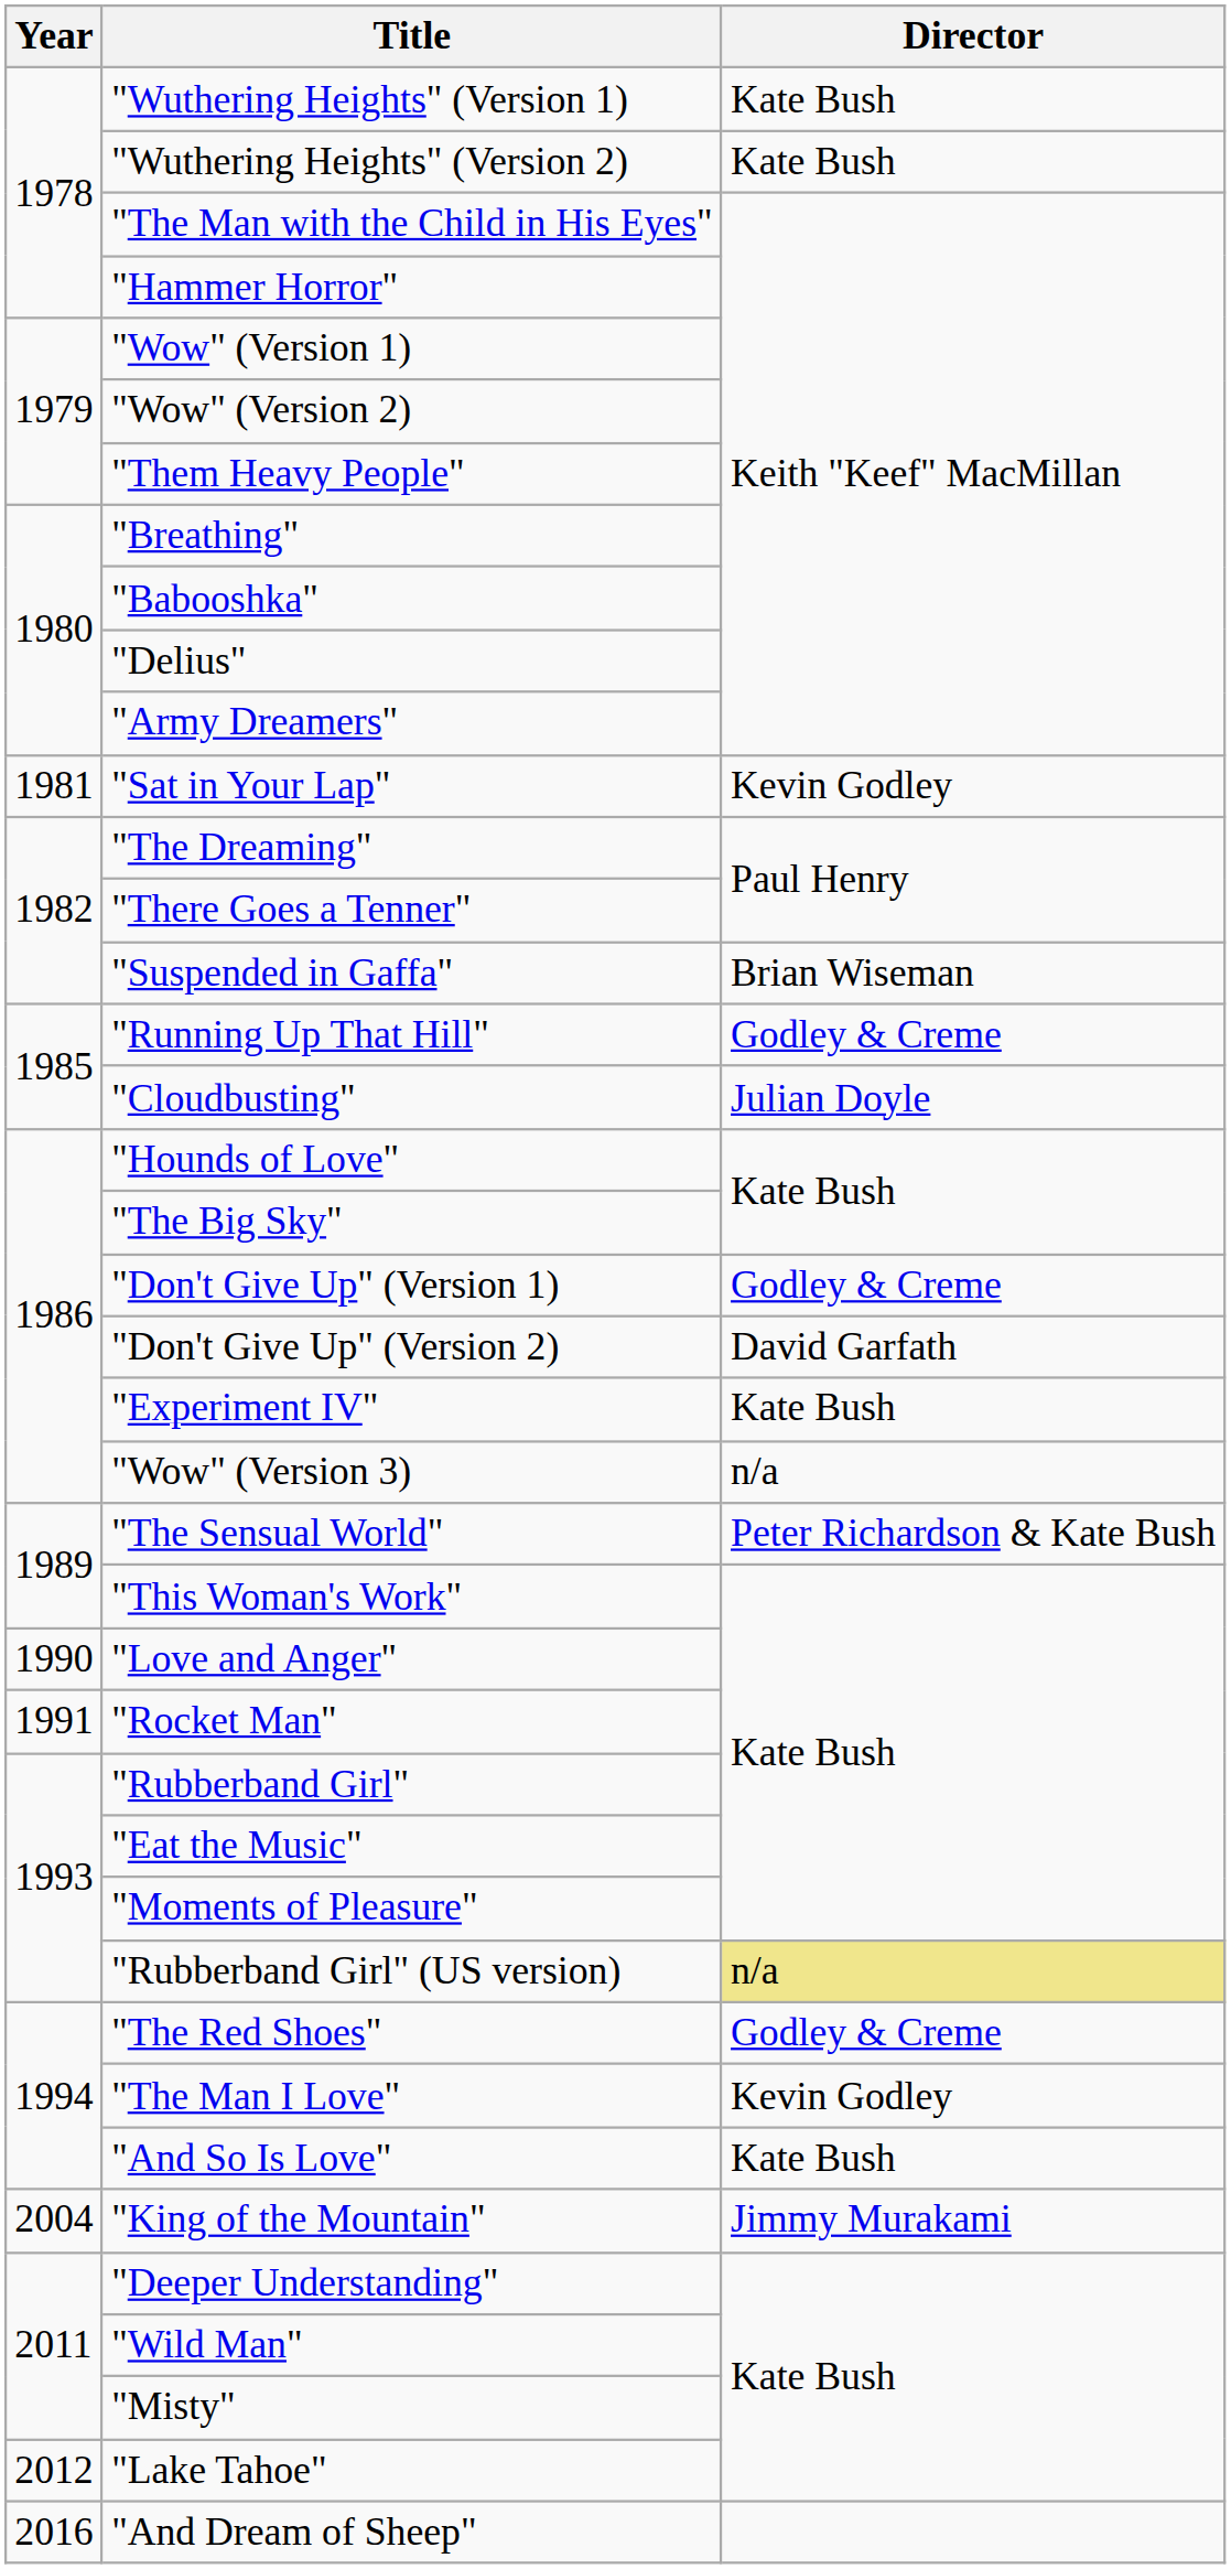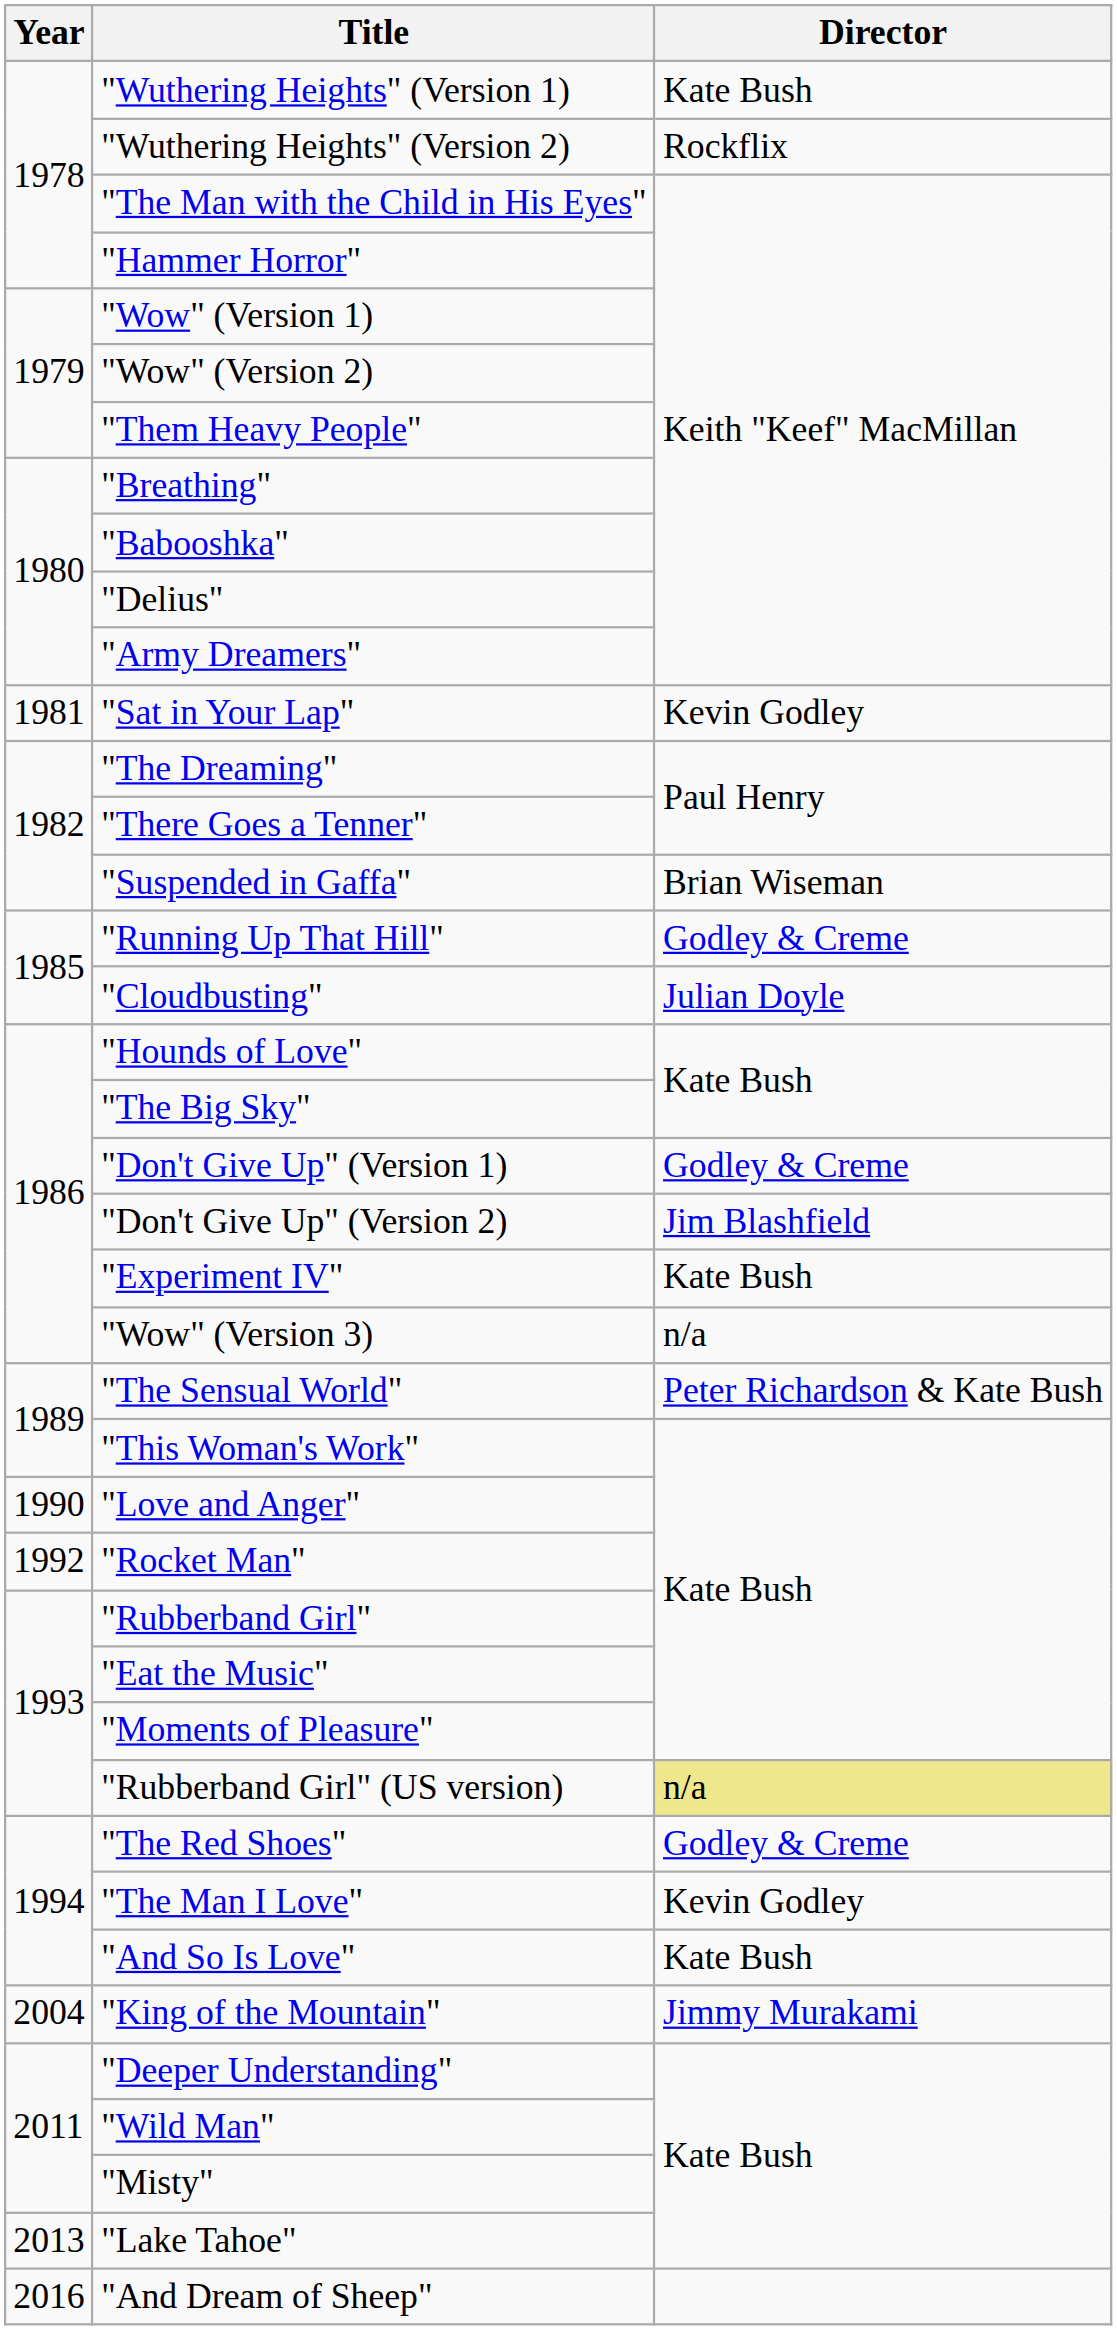"Wuthering Heights" (Version 2) | Director: Kate Bush -> Rockflix
"Don't Give Up" (Version 2) | Director: David Garfath -> Jim Blashfield
"Rocket Man" | Year: 1991 -> 1992
"Lake Tahoe" | Year: 2012 -> 2013
